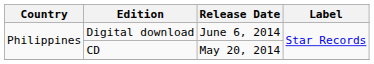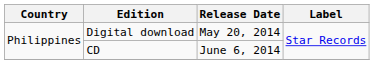Digital download | Release Date: June 6, 2014 -> May 20, 2014
CD | Release Date: May 20, 2014 -> June 6, 2014
